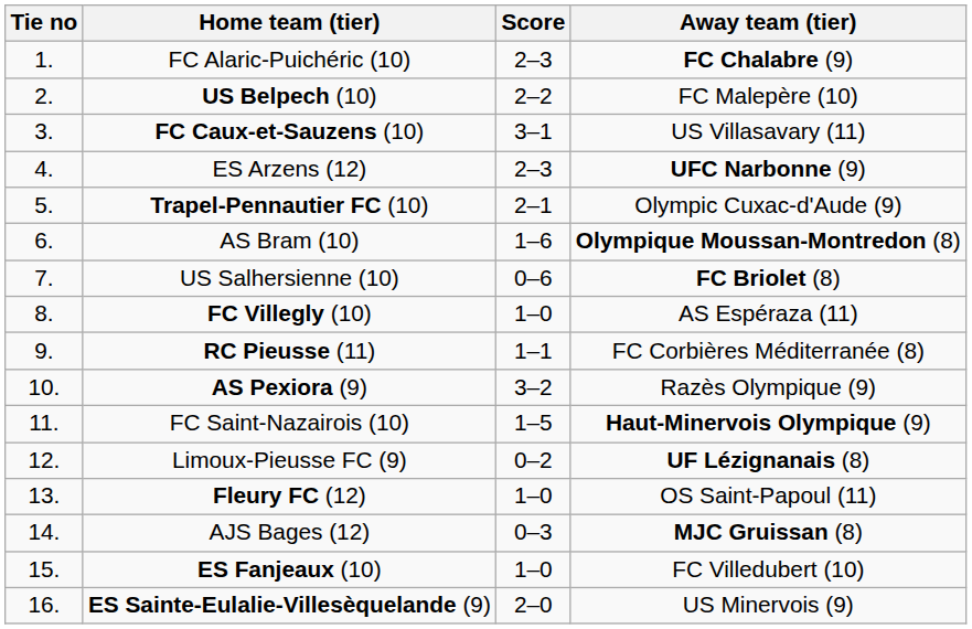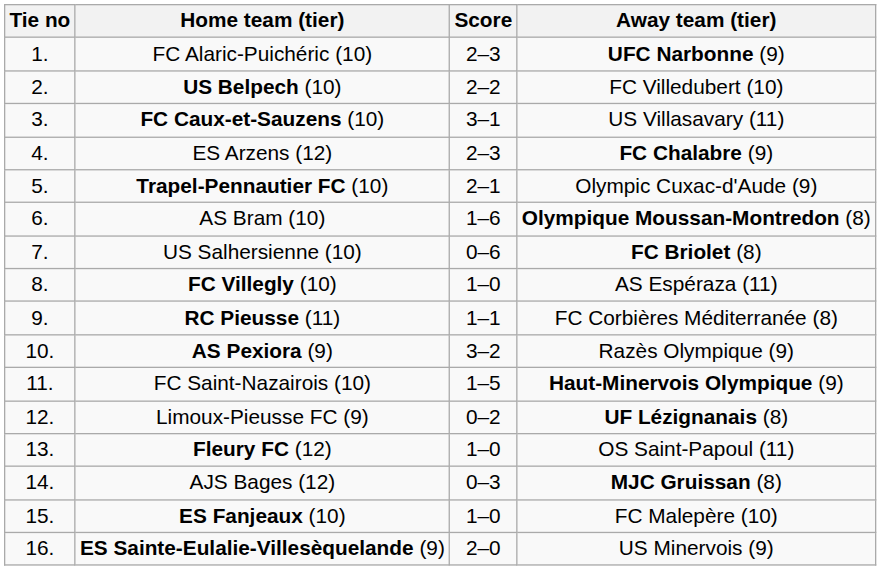FC Alaric-Puichéric (10) | Away team (tier): FC Chalabre (9) -> UFC Narbonne (9)
US Belpech (10) | Away team (tier): FC Malepère (10) -> FC Villedubert (10)
ES Arzens (12) | Away team (tier): UFC Narbonne (9) -> FC Chalabre (9)
ES Fanjeaux (10) | Away team (tier): FC Villedubert (10) -> FC Malepère (10)
